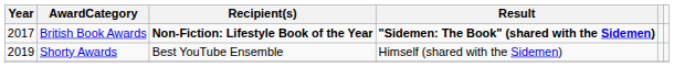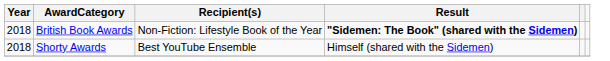British Book Awards | Year: 2017 -> 2018
British Book Awards | Recipient(s): bold -> normal
Shorty Awards | Year: 2019 -> 2018
